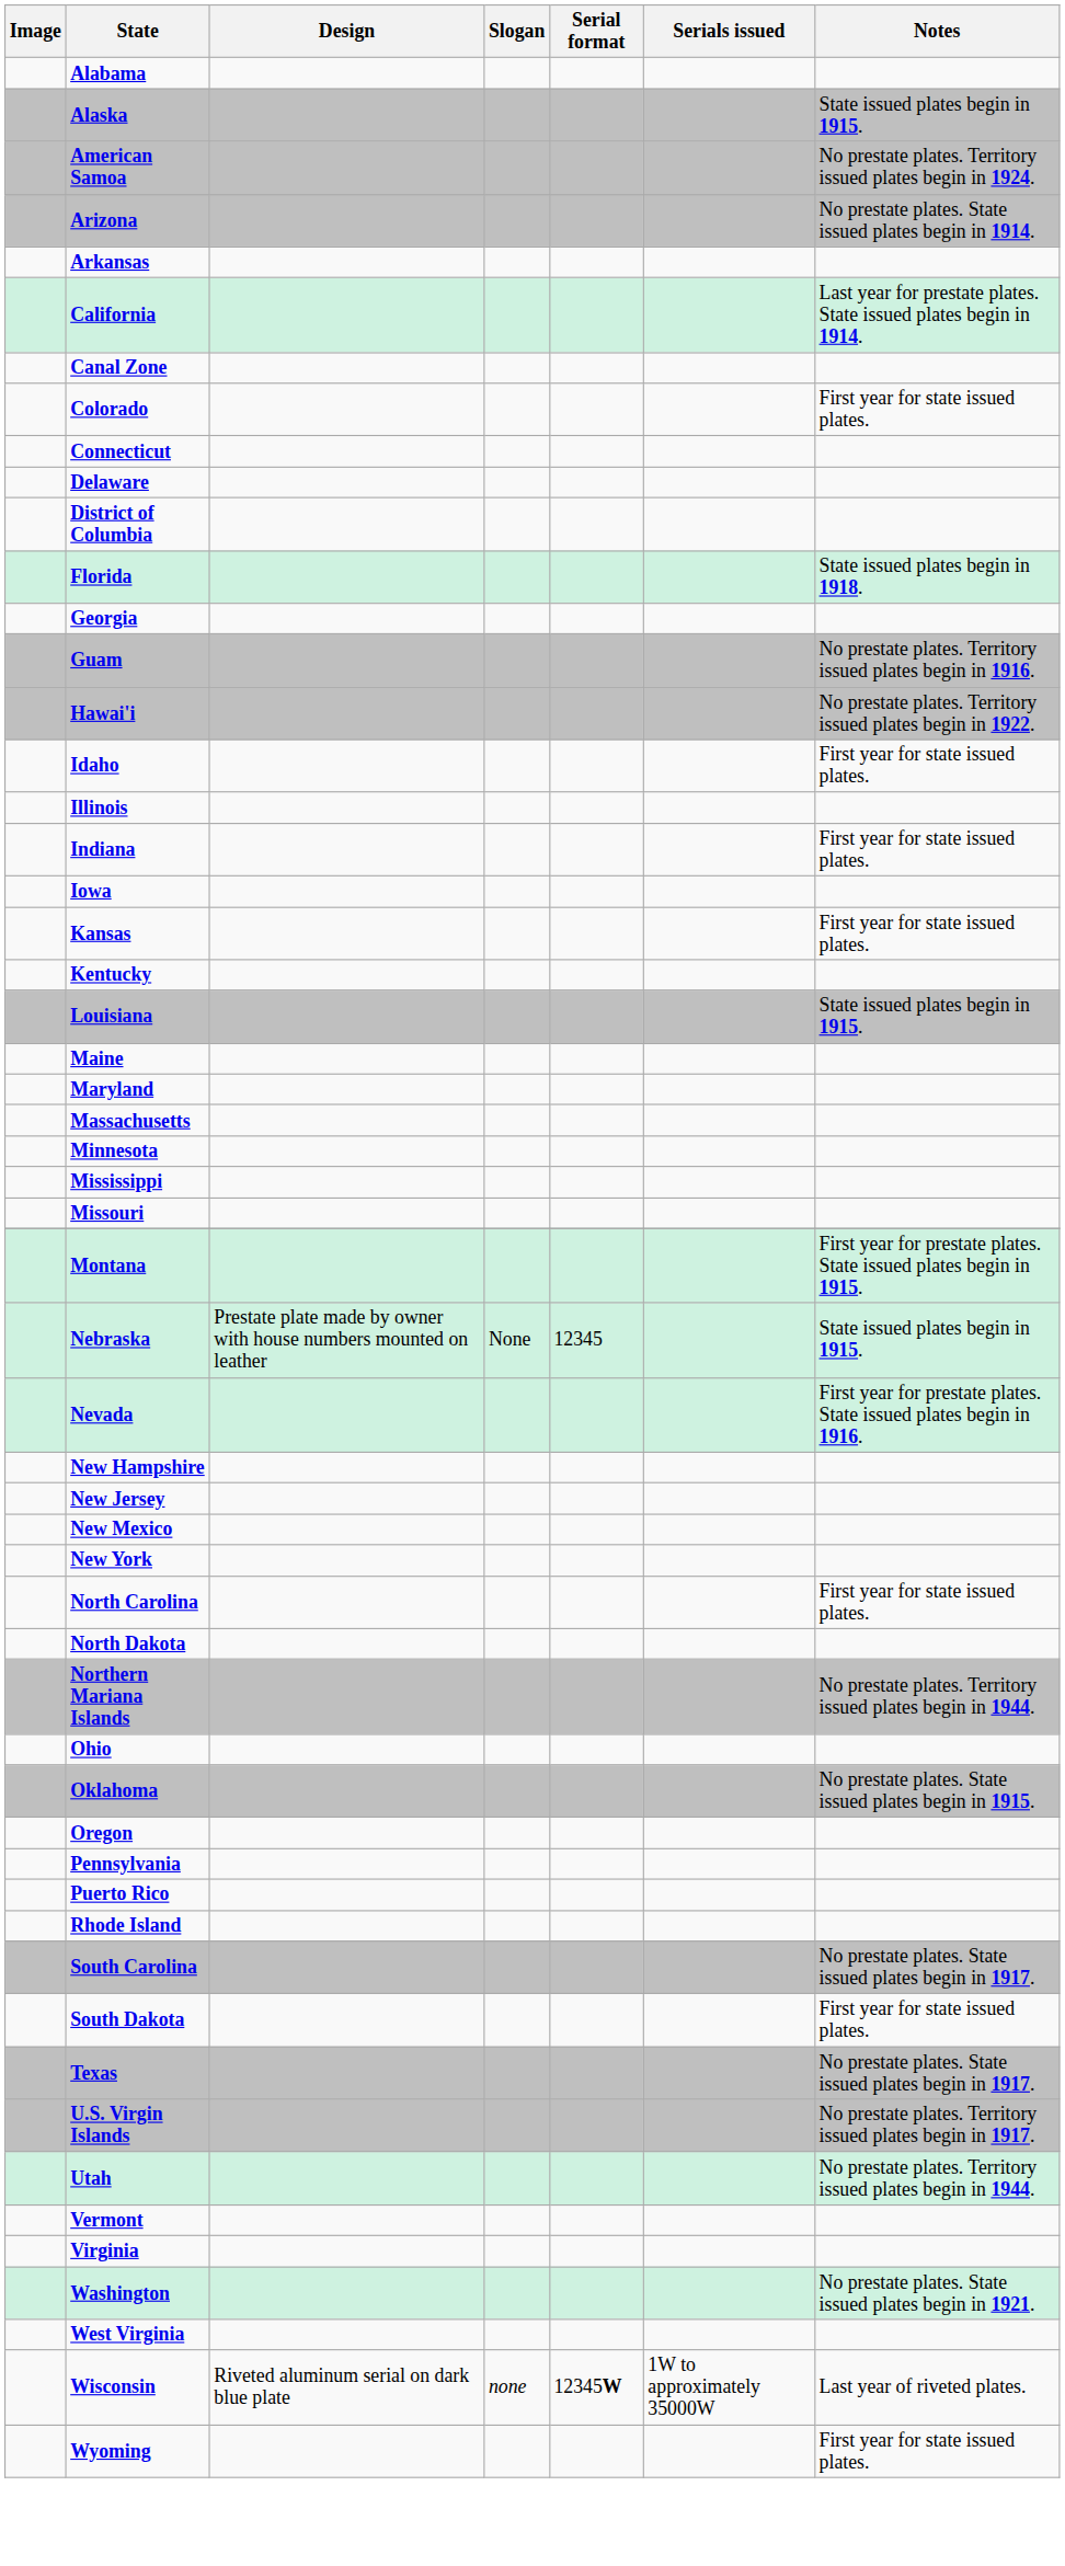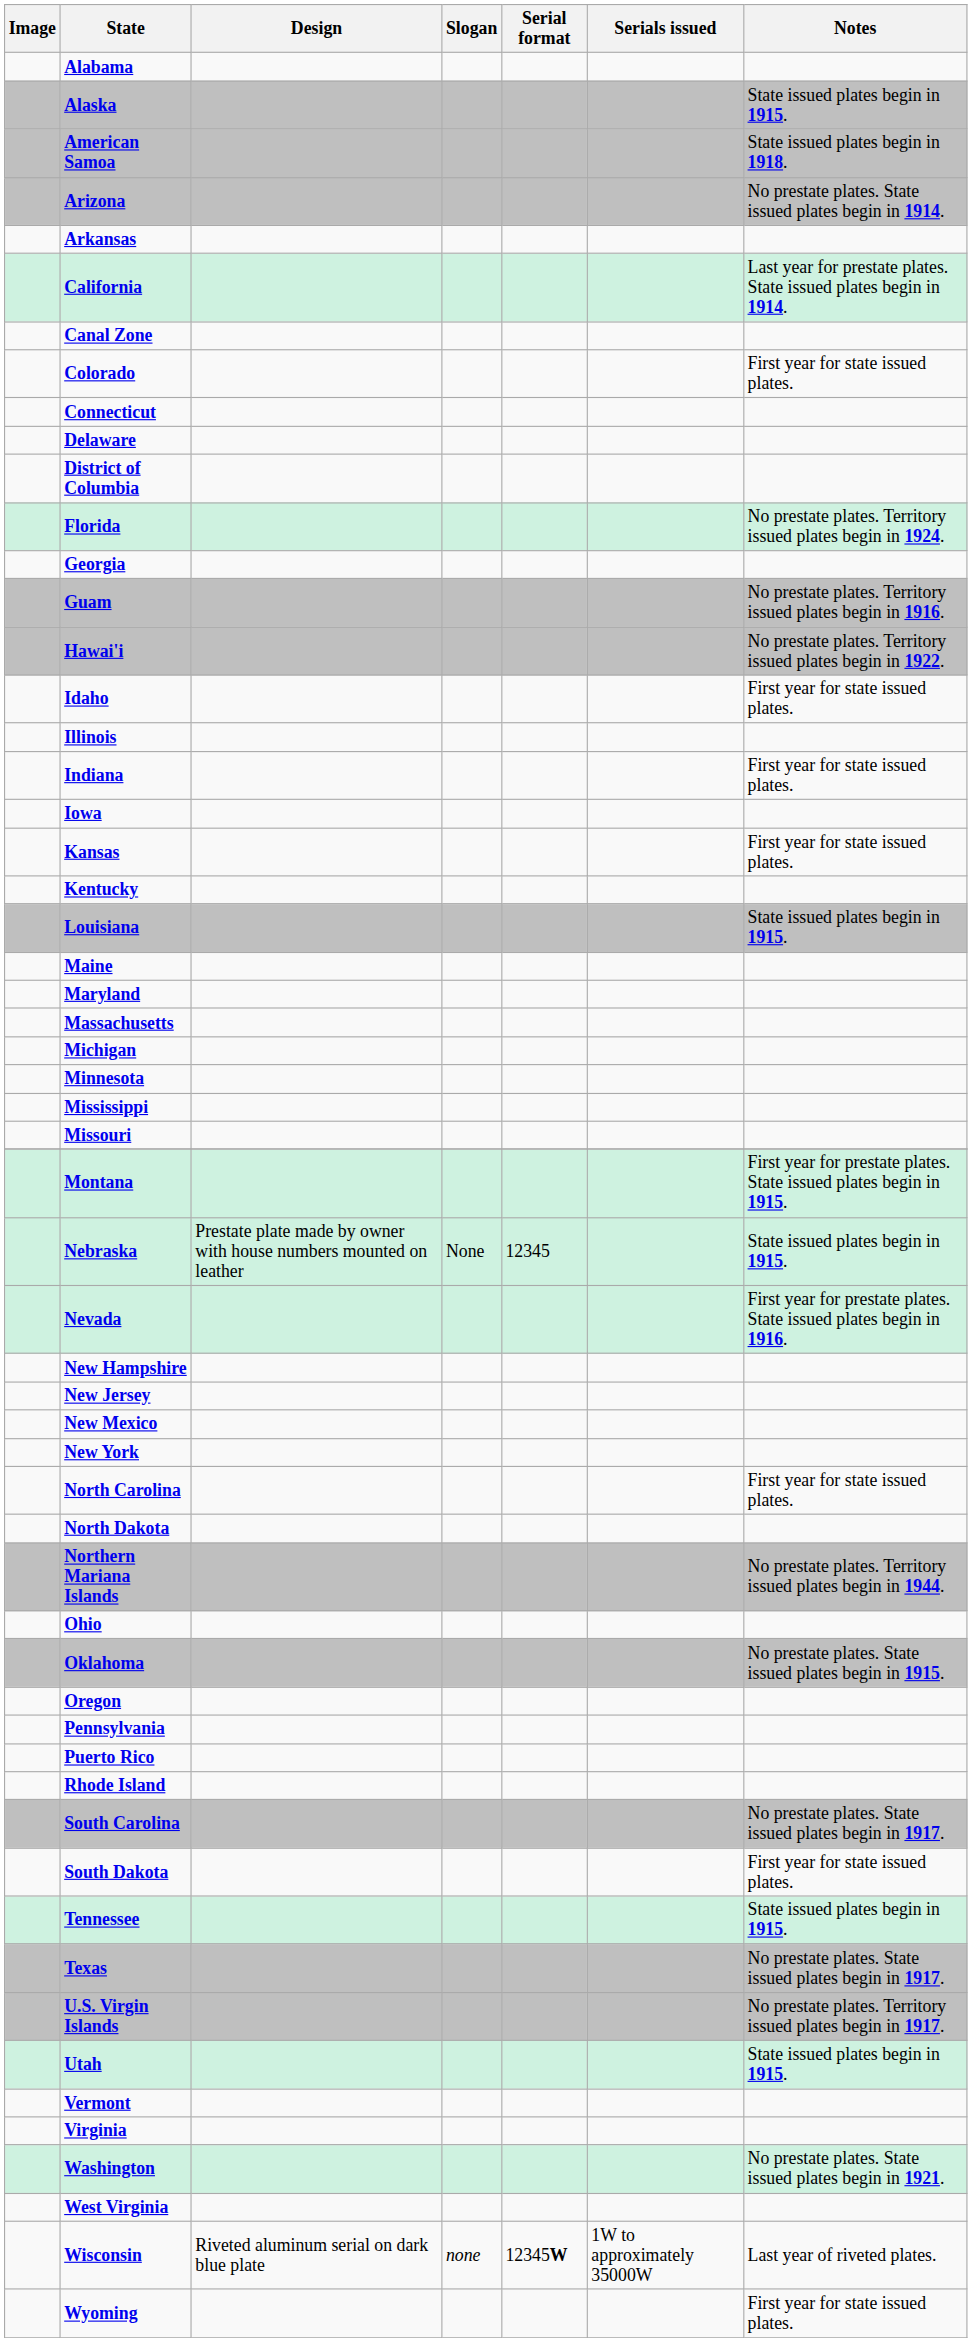American Samoa | Notes: No prestate plates. Territory issued plates begin in 1924. -> State issued plates begin in 1918.
Florida | Notes: State issued plates begin in 1918. -> No prestate plates. Territory issued plates begin in 1924.
+ row: Michigan
+ row: Tennessee | State issued plates begin in 1915.
Utah | Notes: No prestate plates. Territory issued plates begin in 1944. -> State issued plates begin in 1915.
